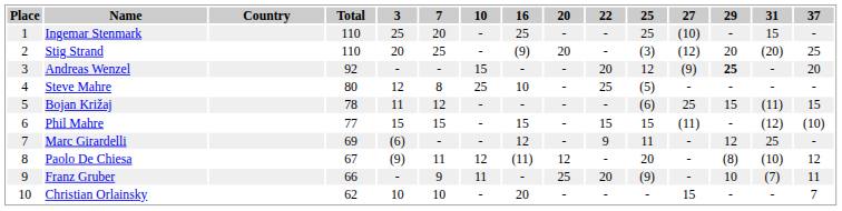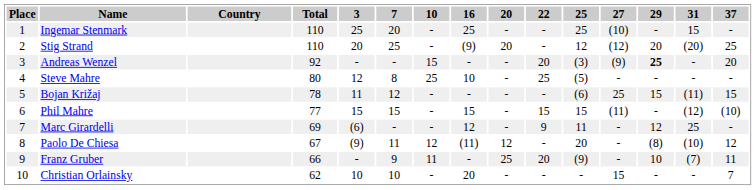Stig Strand | 25: (3) -> 12
Andreas Wenzel | 25: 12 -> (3)
